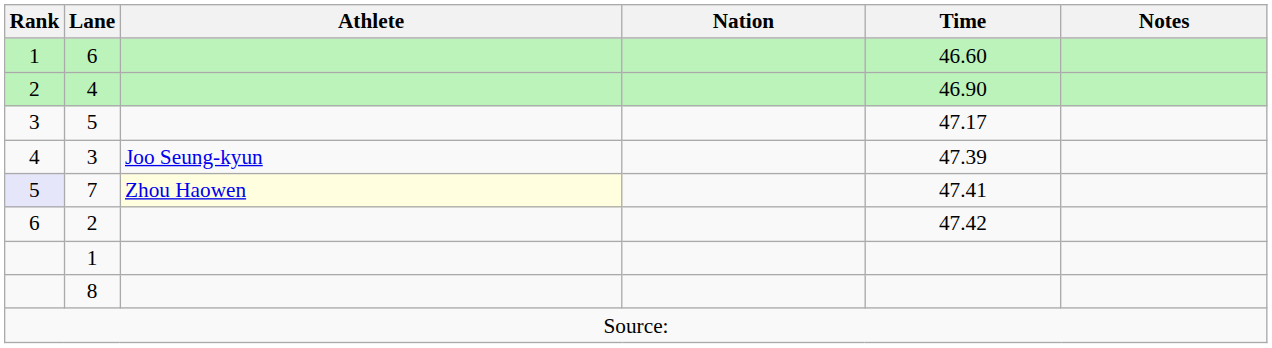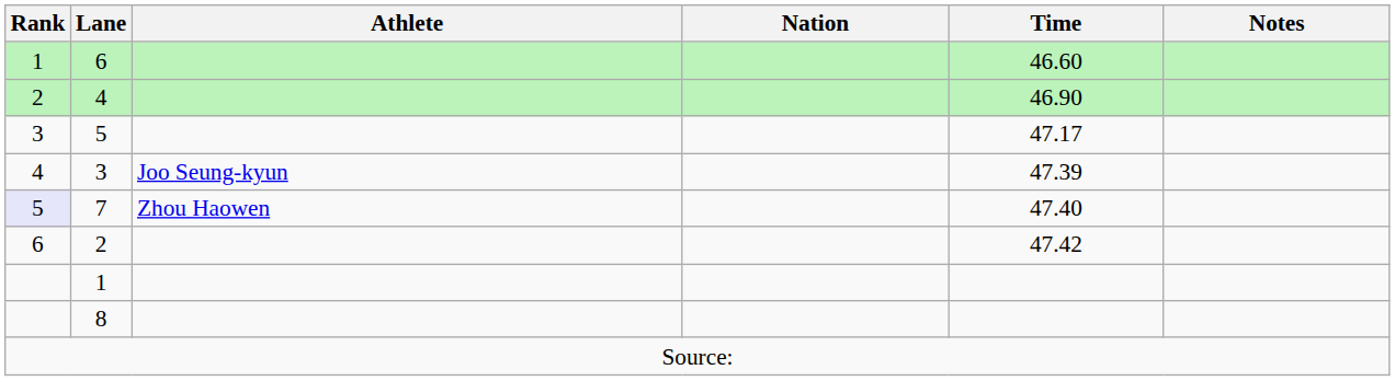7 | Athlete: lightyellow background -> no background
7 | Time: 47.41 -> 47.40
